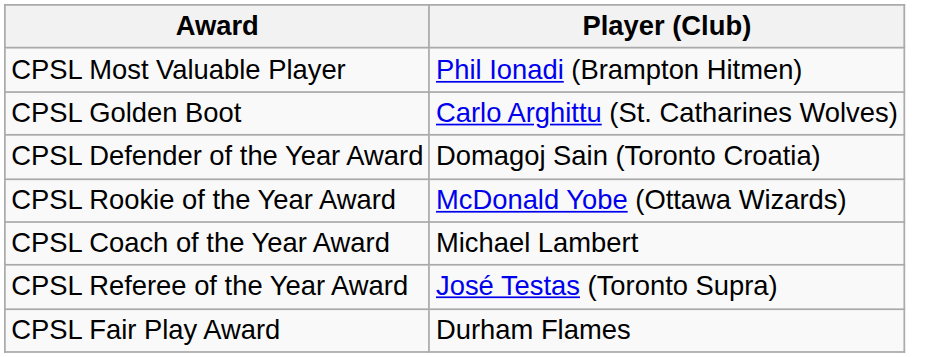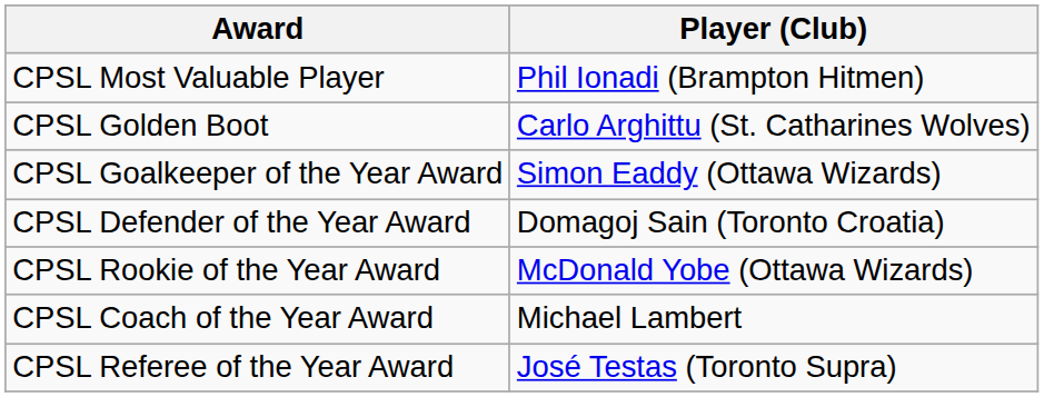+ row: CPSL Goalkeeper of the Year Award | Simon Eaddy (Ottawa Wizards)
- row: CPSL Fair Play Award | Durham Flames
